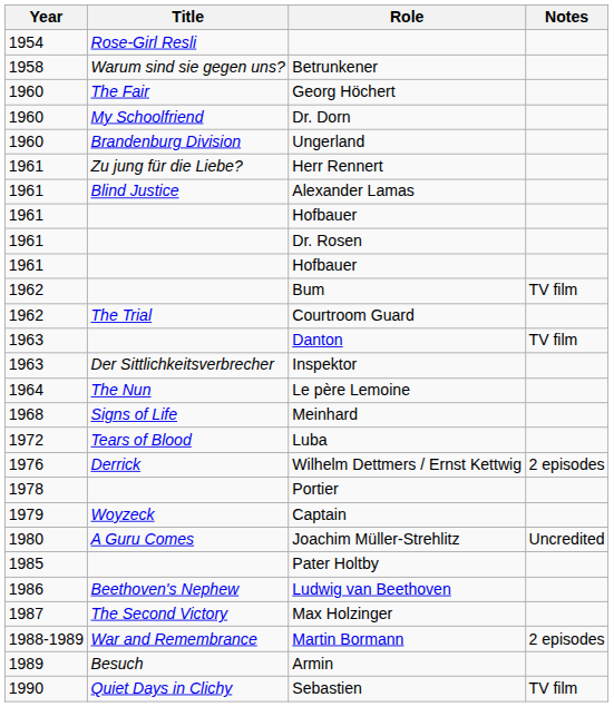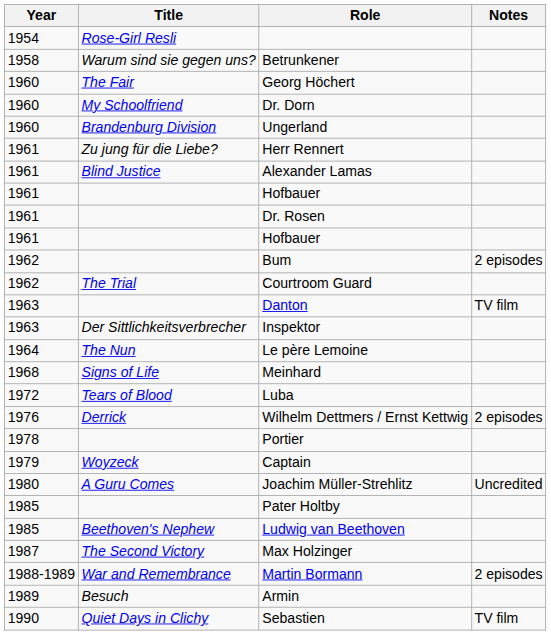Bum | Notes: TV film -> 2 episodes
Ludwig van Beethoven | Year: 1986 -> 1985
